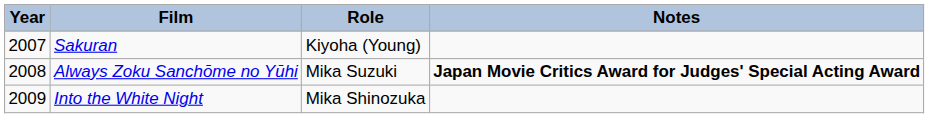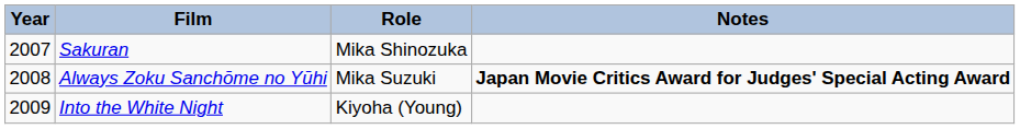Sakuran | Role: Kiyoha (Young) -> Mika Shinozuka
Into the White Night | Role: Mika Shinozuka -> Kiyoha (Young)
